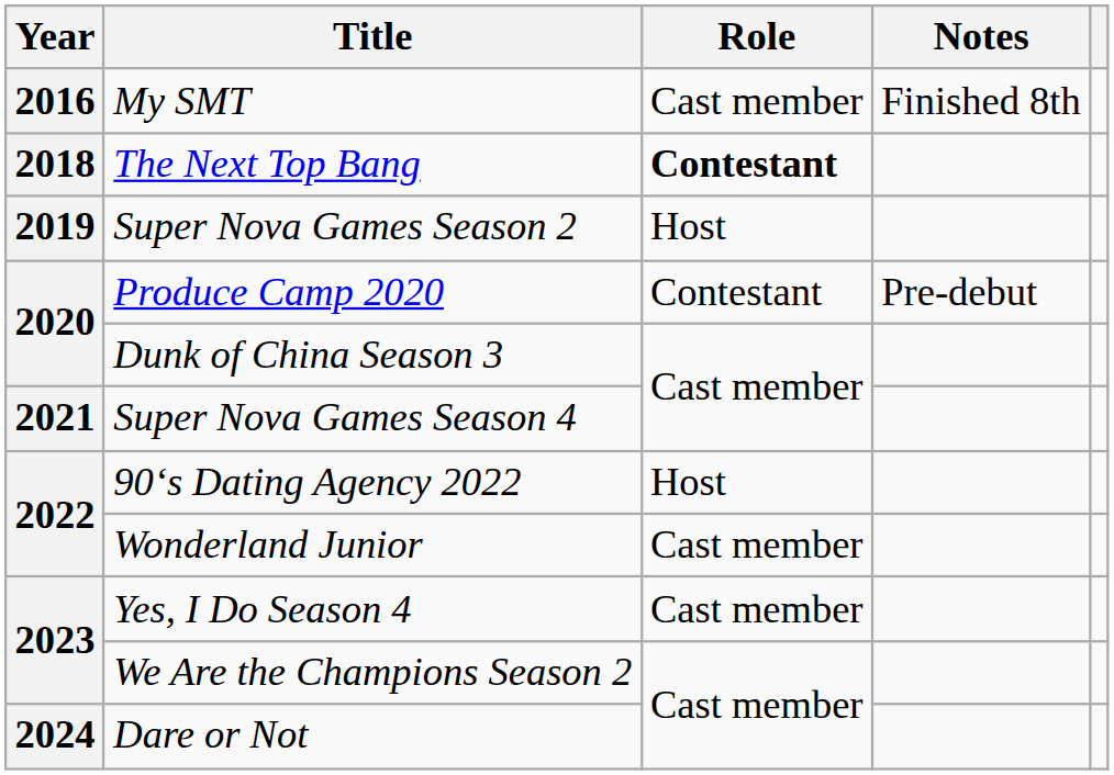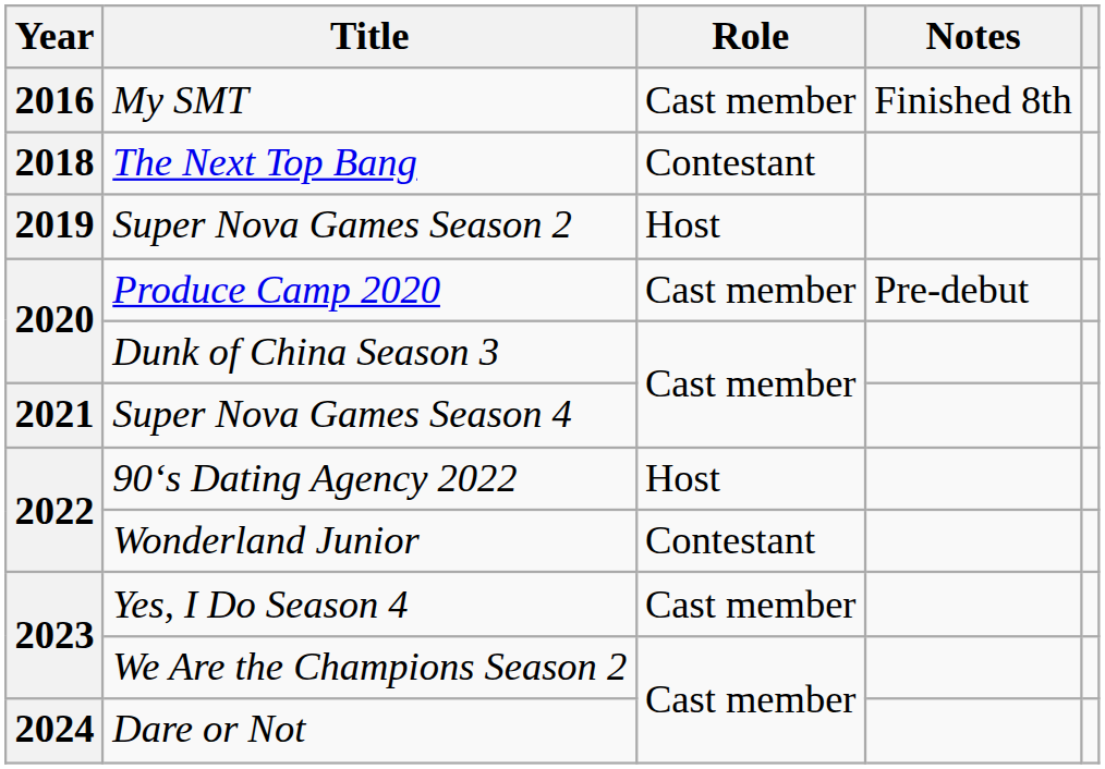The Next Top Bang | Role: bold -> normal
Produce Camp 2020 | Role: Contestant -> Cast member
Wonderland Junior | Role: Cast member -> Contestant
